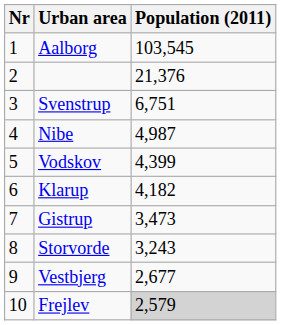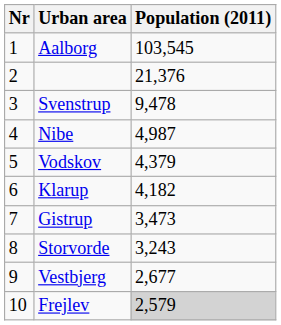Svenstrup | Population (2011): 6,751 -> 9,478
Vodskov | Population (2011): 4,399 -> 4,379
